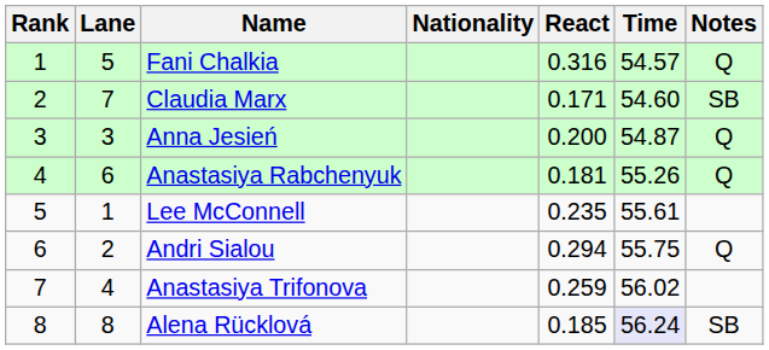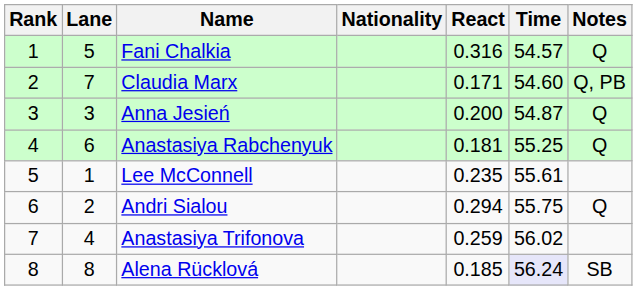Claudia Marx | Notes: SB -> Q, PB
Anastasiya Rabchenyuk | Time: 55.26 -> 55.25
